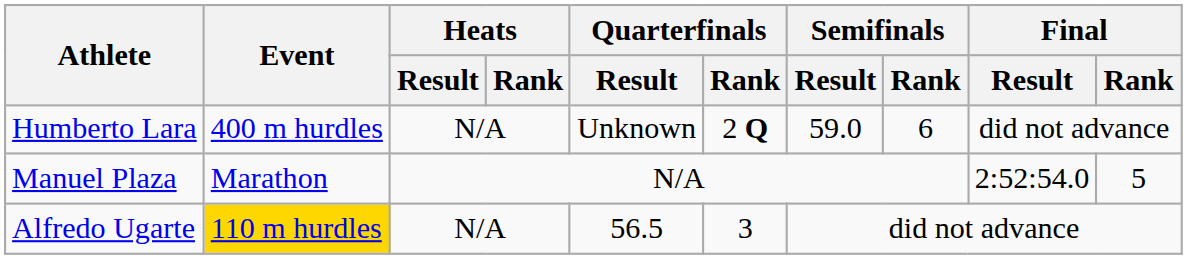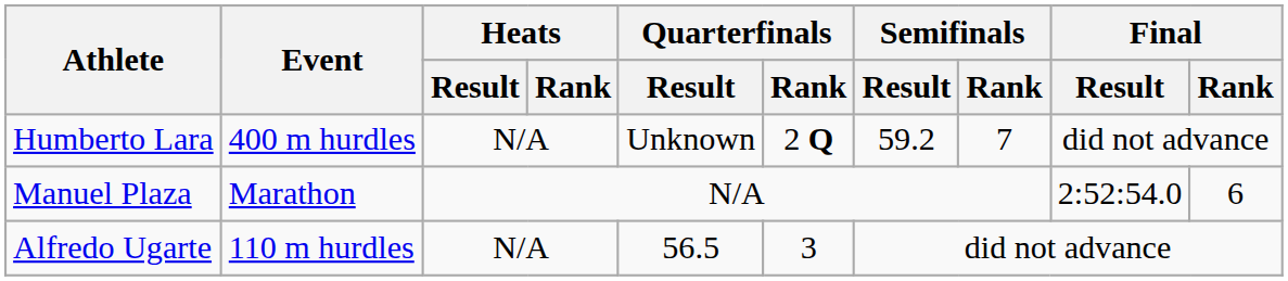Humberto Lara | Semifinals / Result: 59.0 -> 59.2
Humberto Lara | Semifinals / Rank: 6 -> 7
Manuel Plaza | Final / Rank: 5 -> 6
Alfredo Ugarte | Event: gold background -> no background
